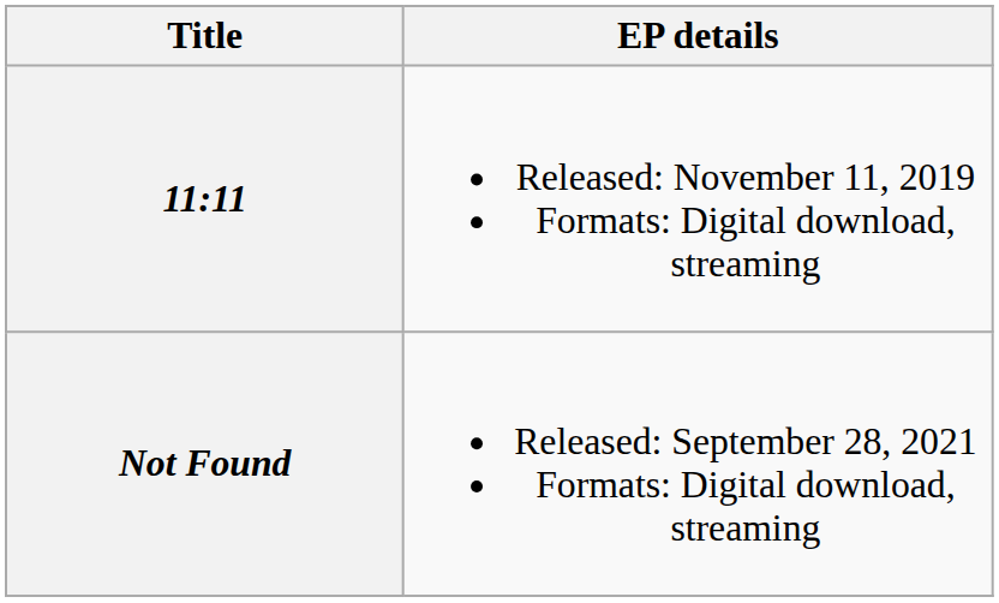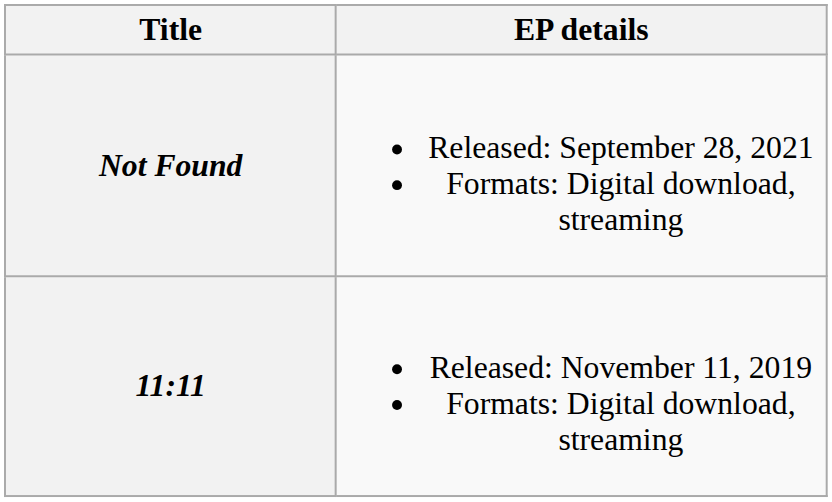rows swapped: 11:11 <-> Not Found
